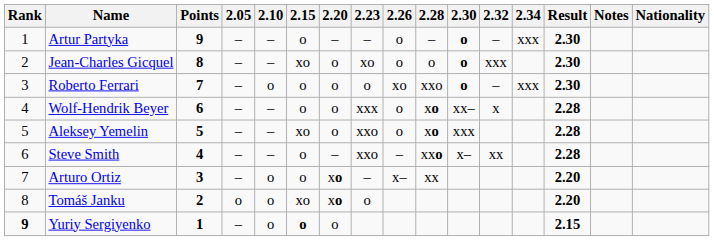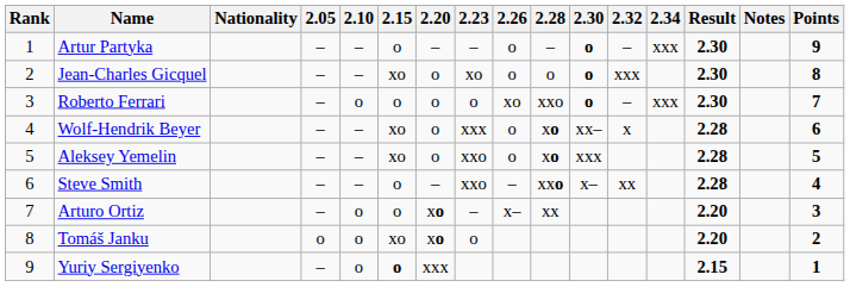columns swapped: Nationality <-> Points
Wolf-Hendrik Beyer | 2.15: o -> xo
Yuriy Sergiyenko | Rank: bold -> normal
Yuriy Sergiyenko | 2.20: o -> xxx
